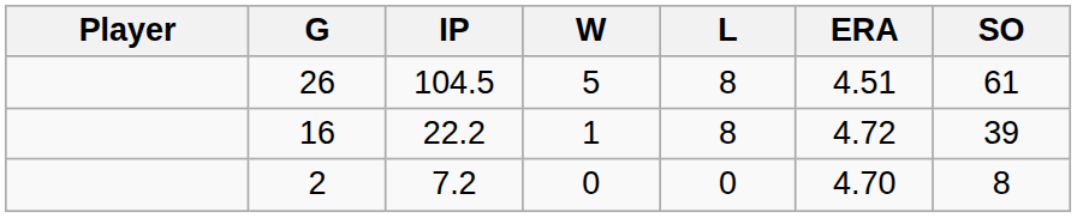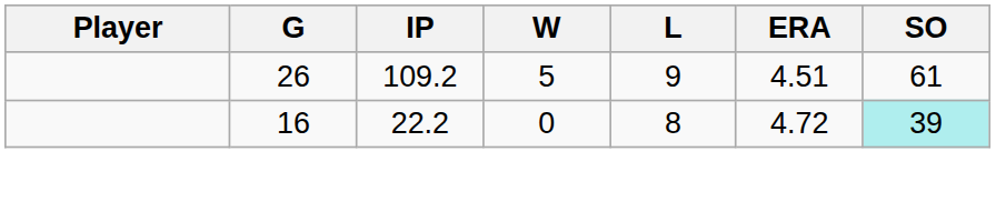26 | IP: 104.5 -> 109.2
26 | L: 8 -> 9
16 | W: 1 -> 0
16 | SO: no background -> paleturquoise background
- row: 2 | 7.2 | 0 | 0 | 4.70 | 8
